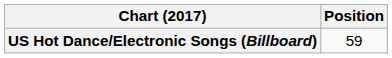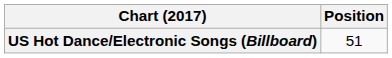US Hot Dance/Electronic Songs (Billboard) | Position: 59 -> 51
